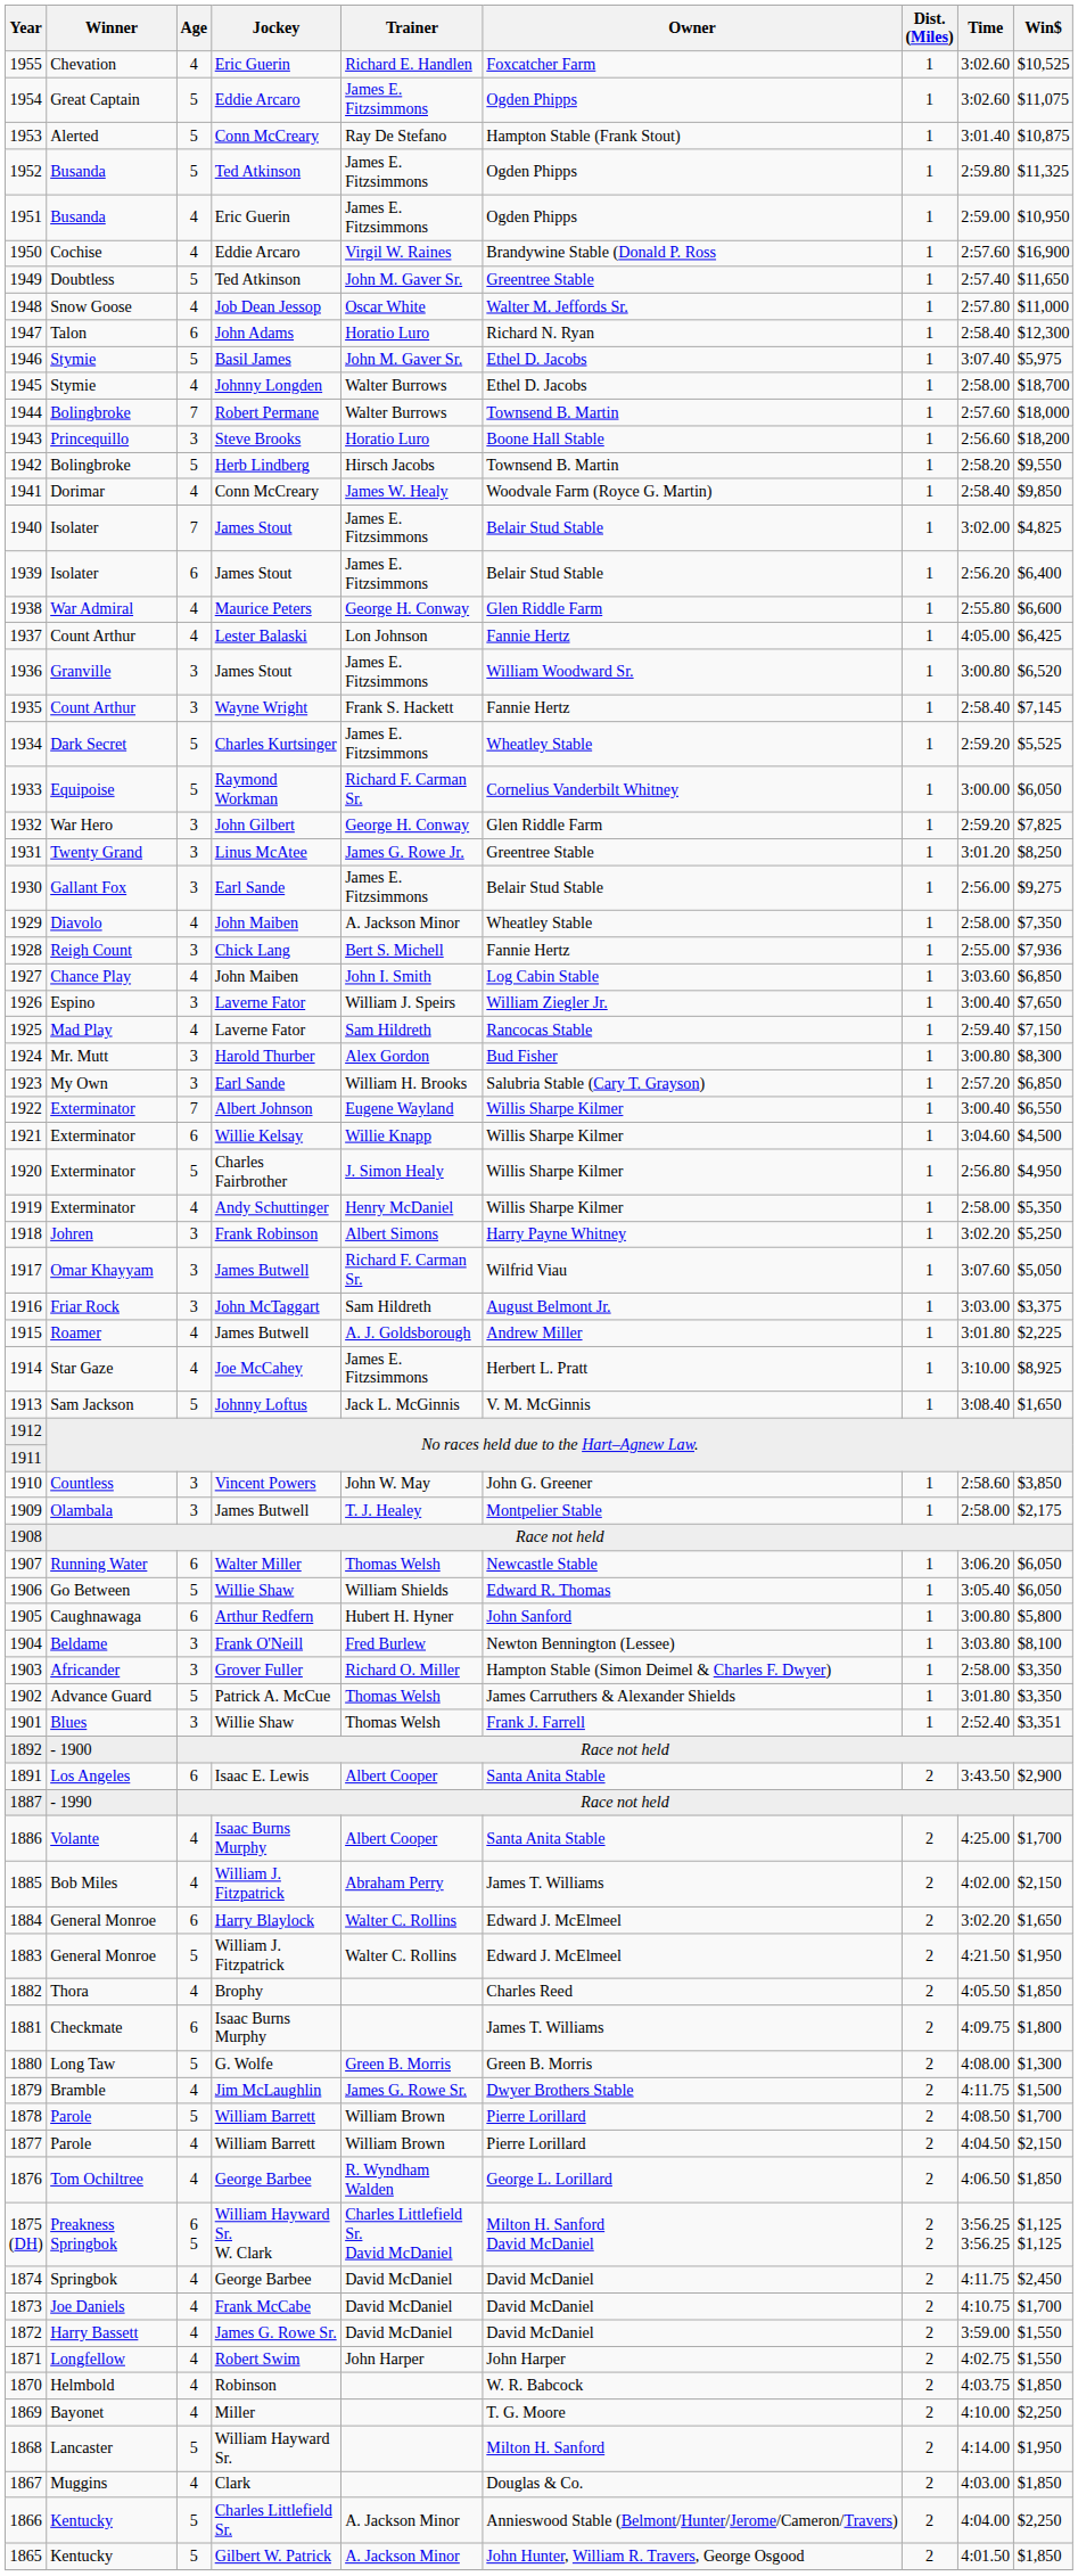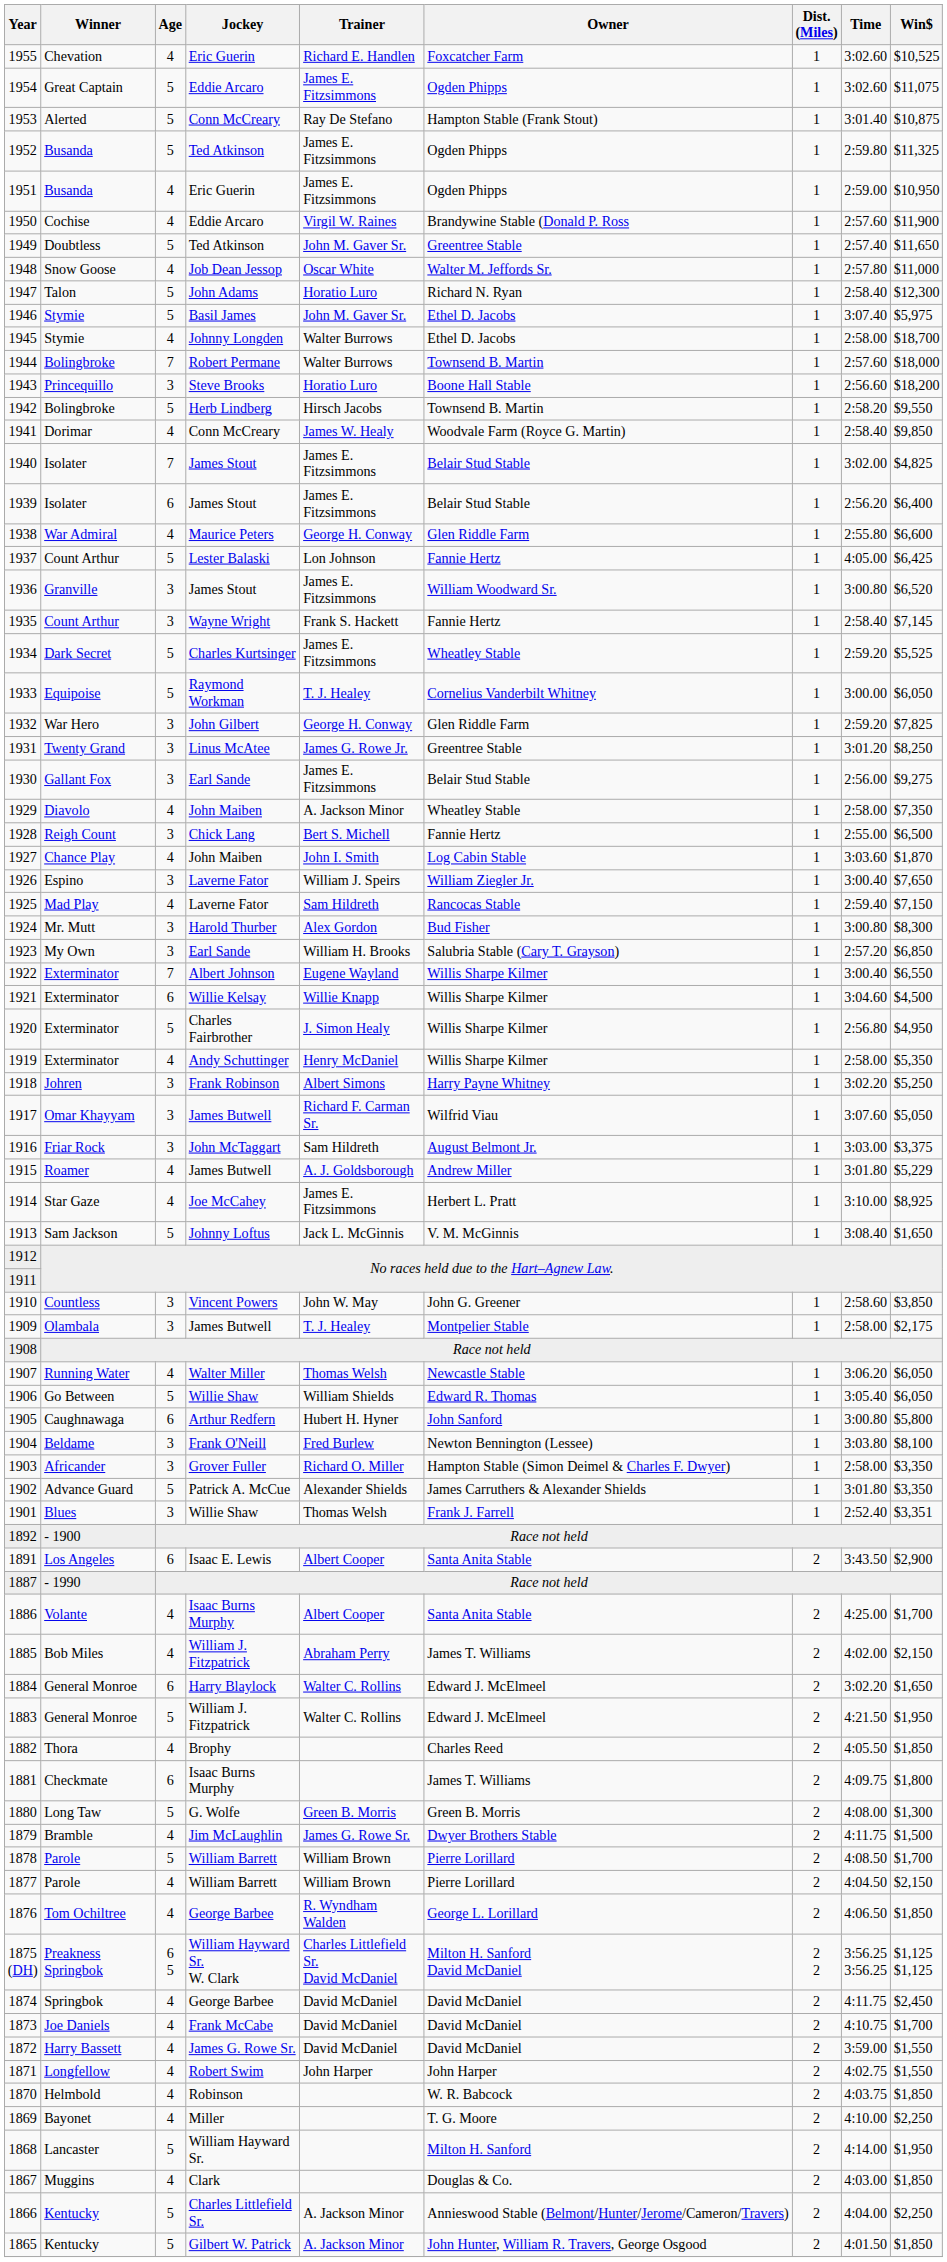1950 | Win$: $16,900 -> $11,900
1947 | Age: 6 -> 5
1937 | Age: 4 -> 5
1933 | Trainer: Richard F. Carman Sr. -> T. J. Healey
1928 | Win$: $7,936 -> $6,500
1927 | Win$: $6,850 -> $1,870
1915 | Win$: $2,225 -> $5,229
1907 | Age: 6 -> 4
1902 | Trainer: Thomas Welsh -> Alexander Shields
